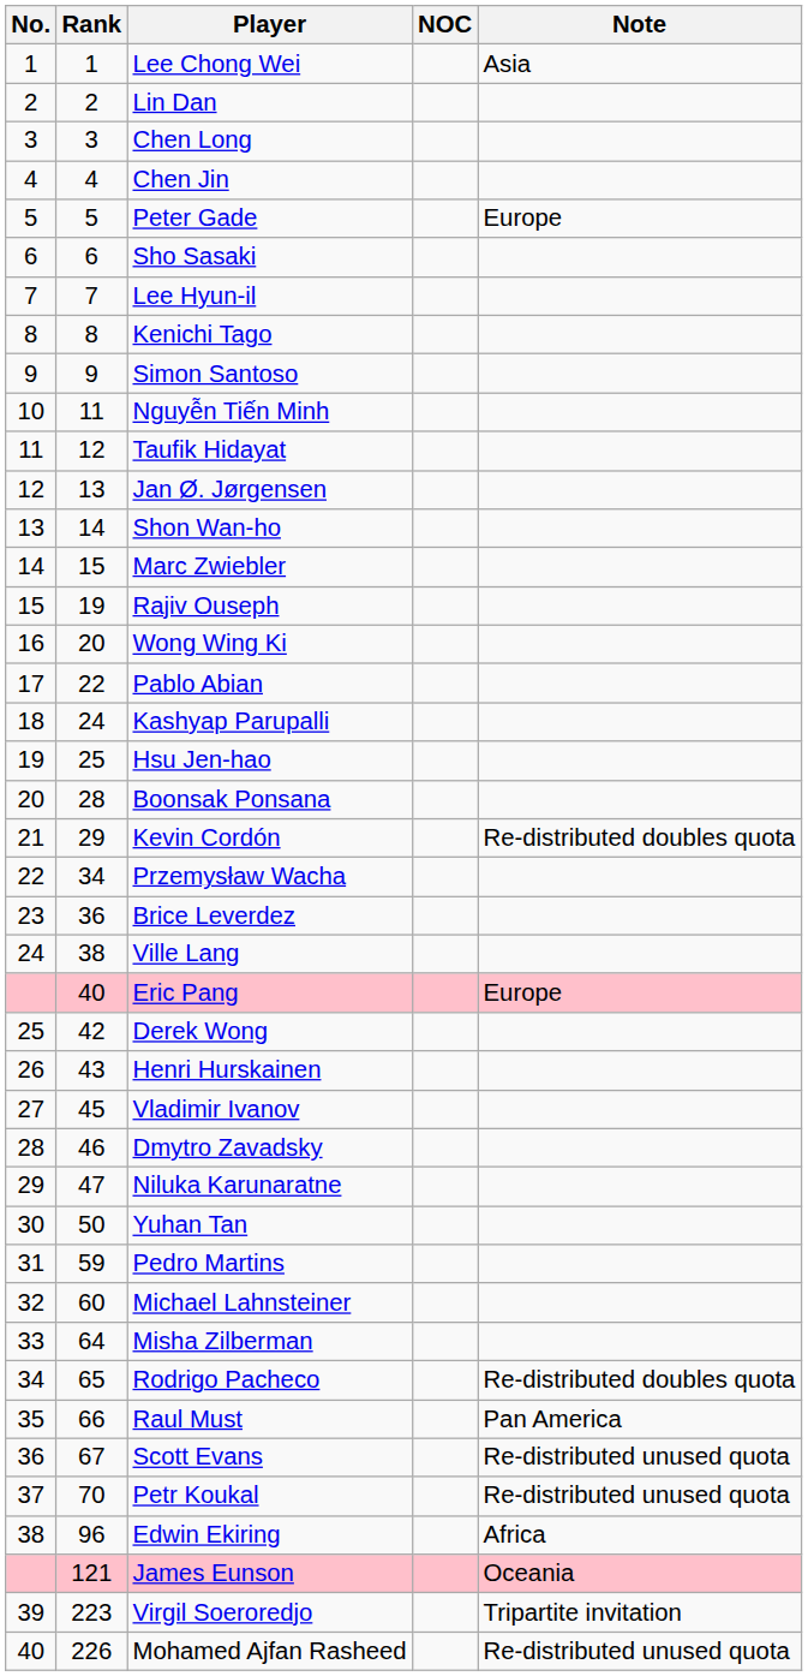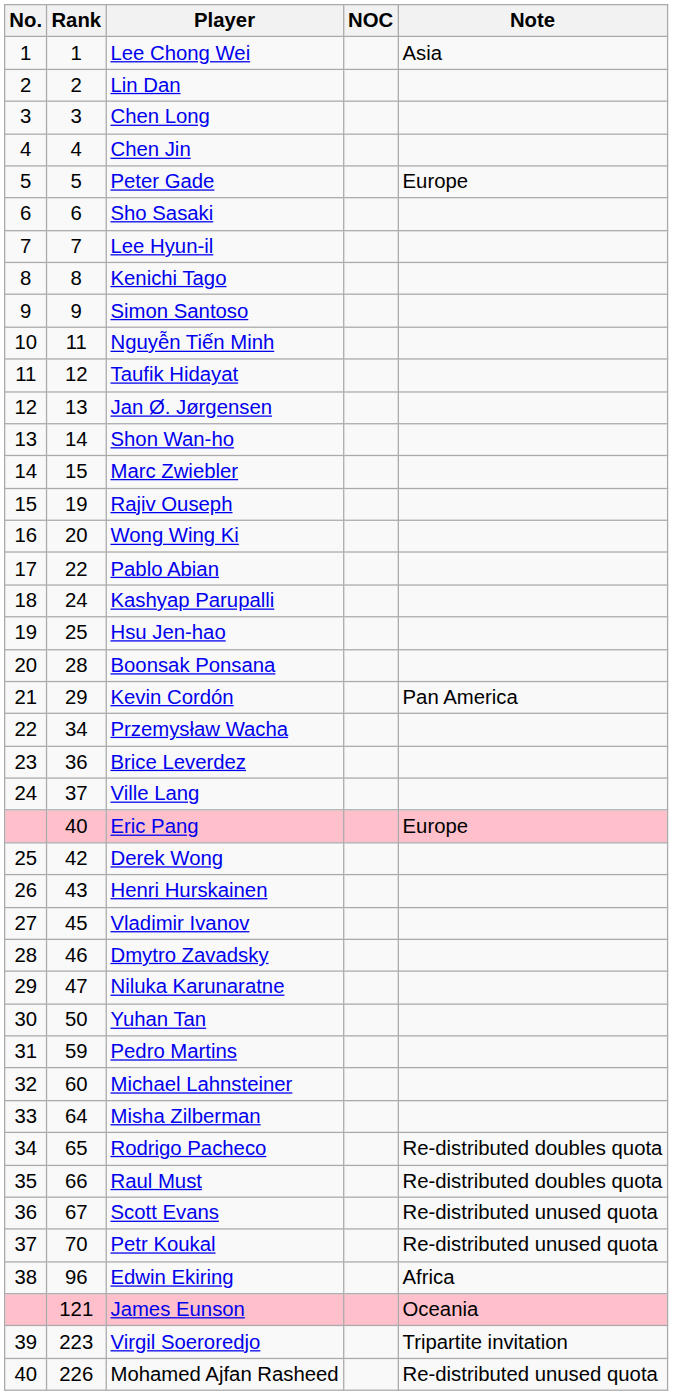Kevin Cordón | Note: Re-distributed doubles quota -> Pan America
Ville Lang | Rank: 38 -> 37
Raul Must | Note: Pan America -> Re-distributed doubles quota
